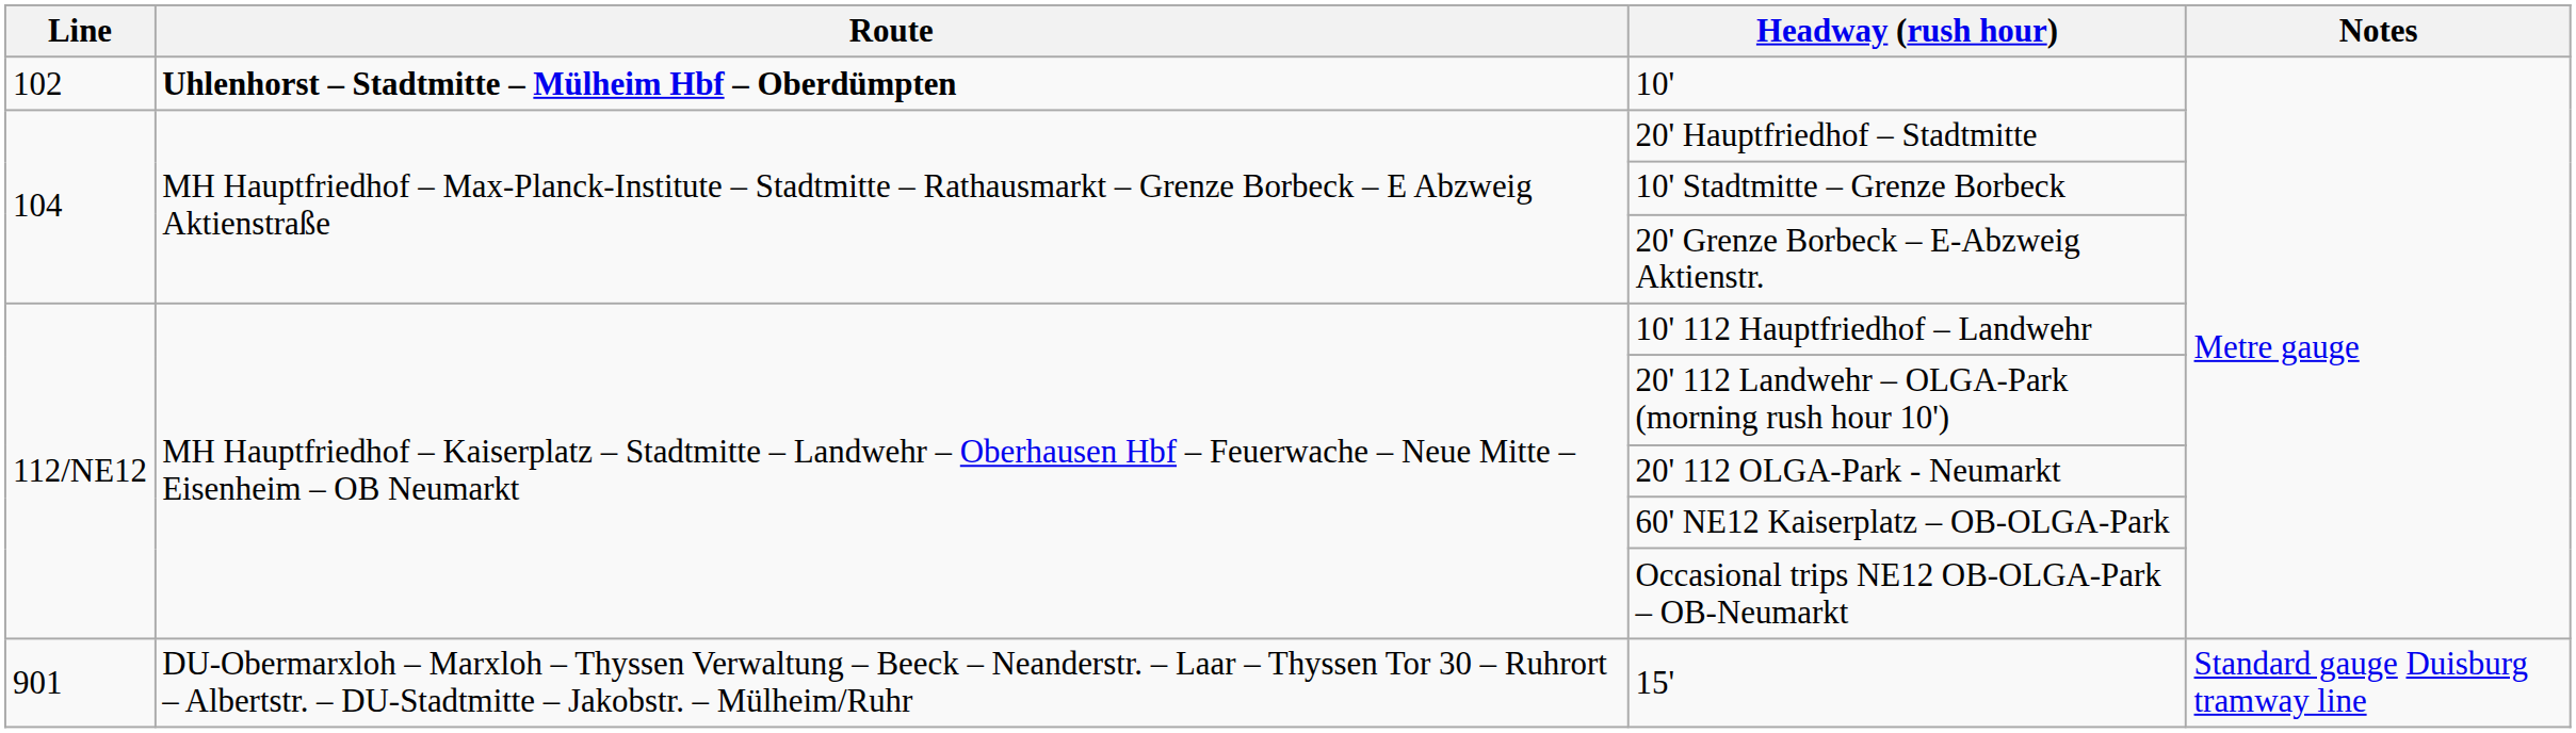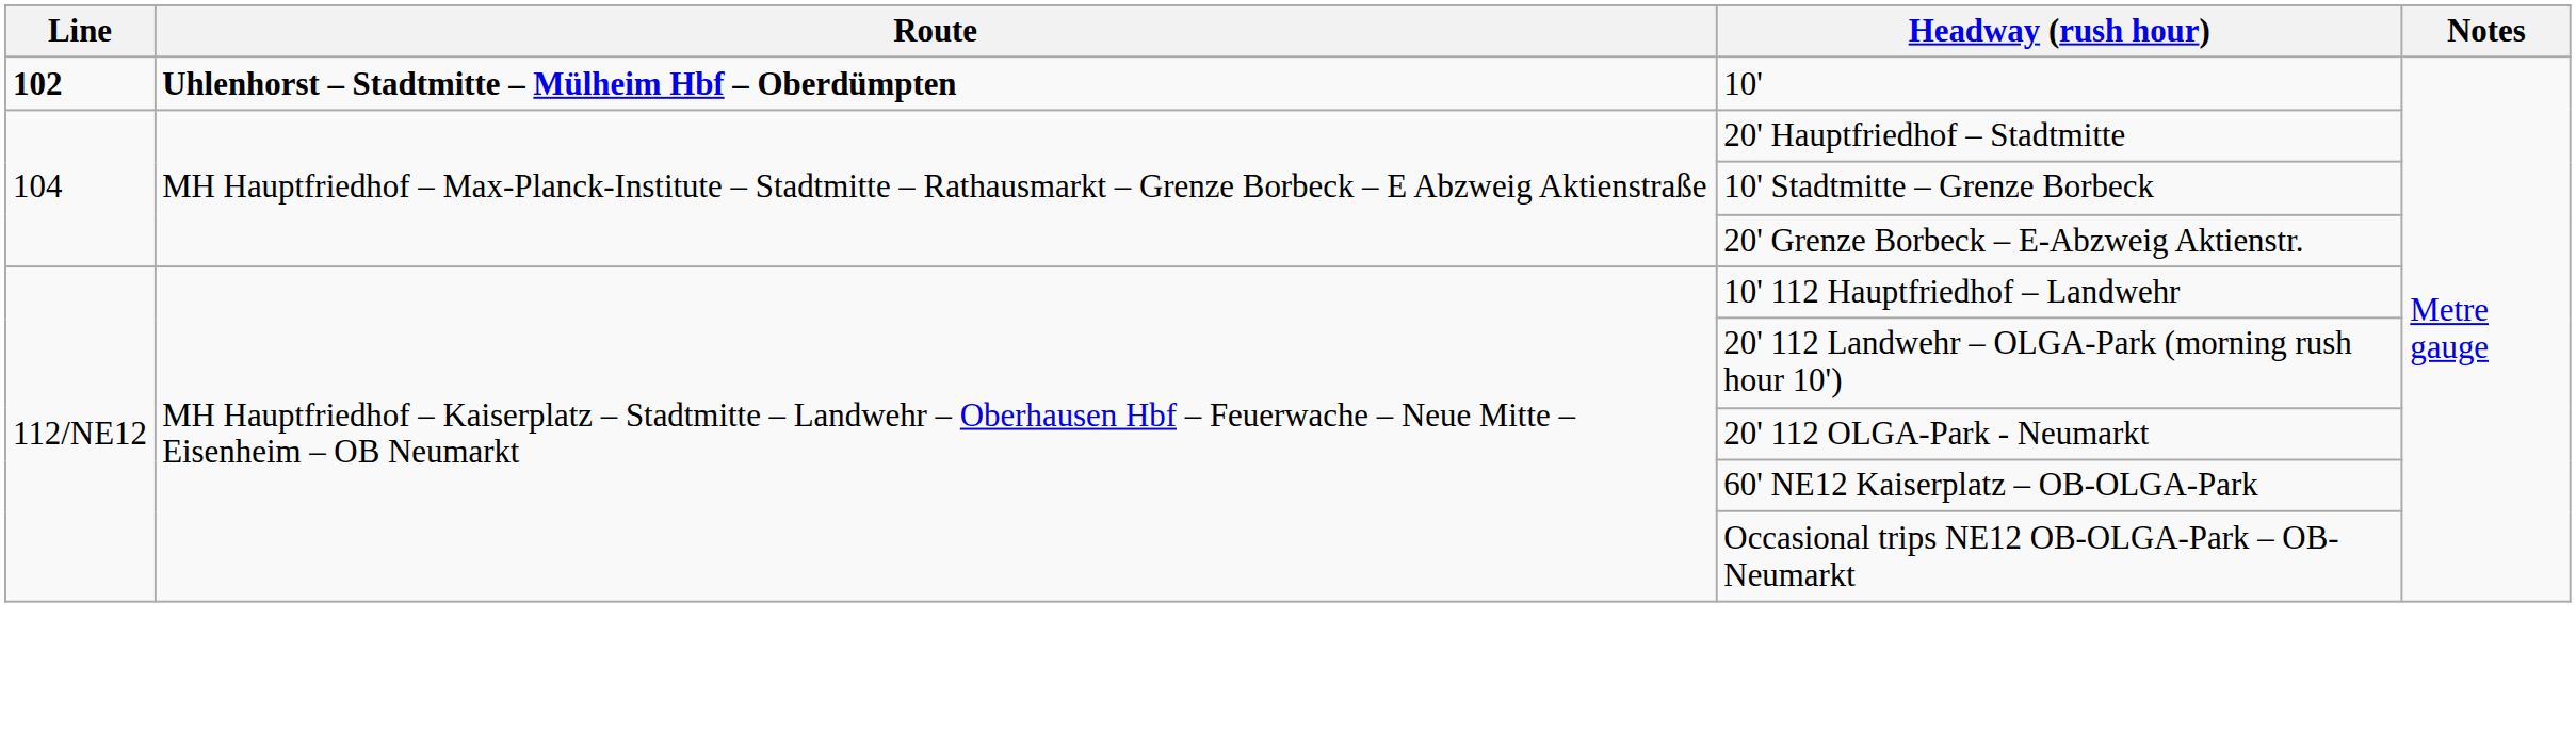10' | Line: normal -> bold
- row: 901 | DU-Obermarxloh – Marxloh – Thyssen Verwaltung – Beeck – Neanderstr. – Laar – Thyssen Tor 30 – Ruhrort – Albertstr. – DU-Stadtmitte – Jakobstr. – Mülheim/Ruhr | 15' | Standard gauge Duisburg tramway line
